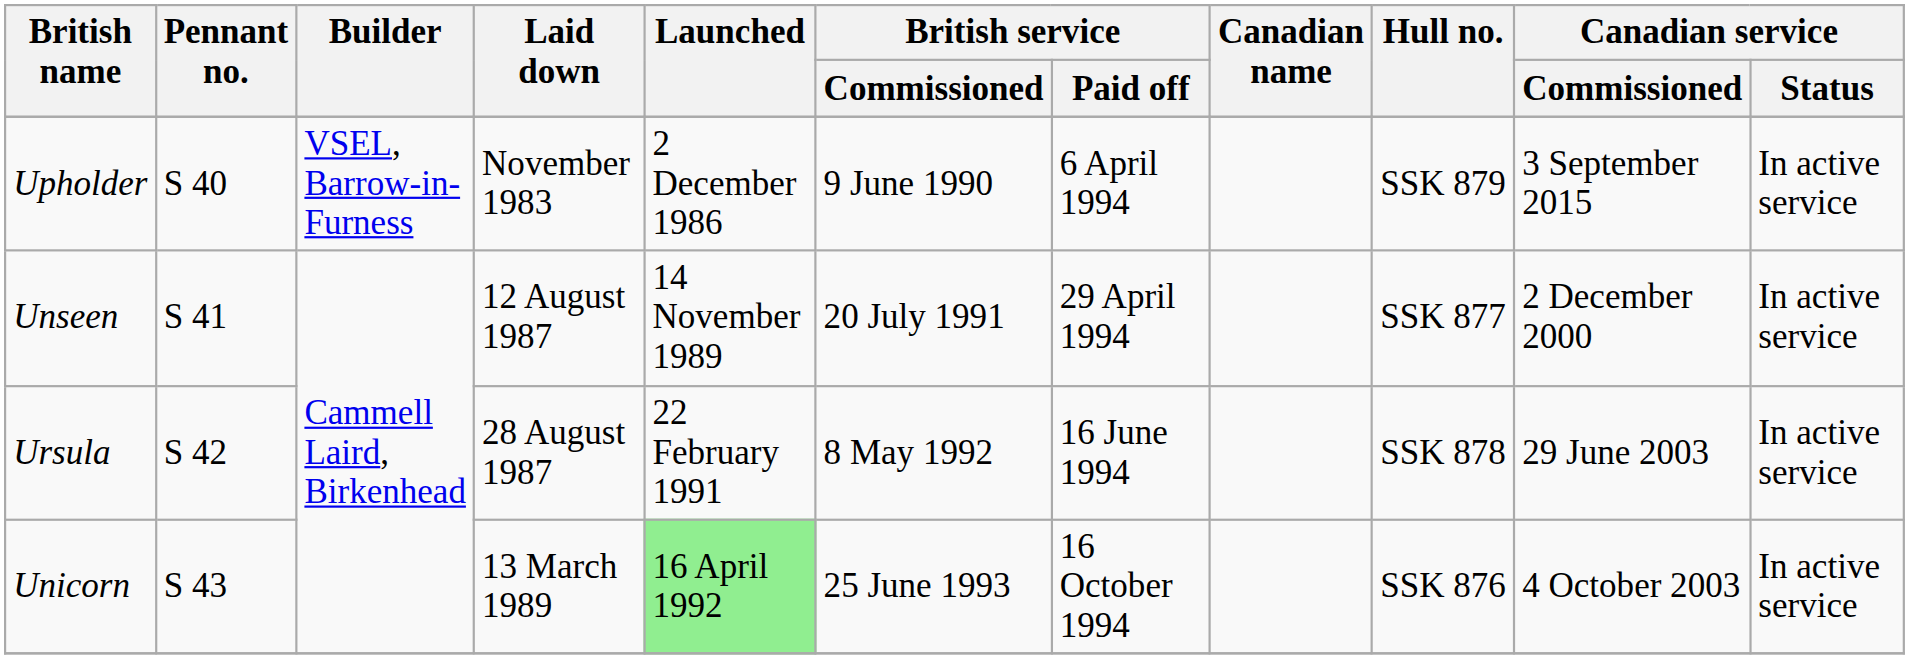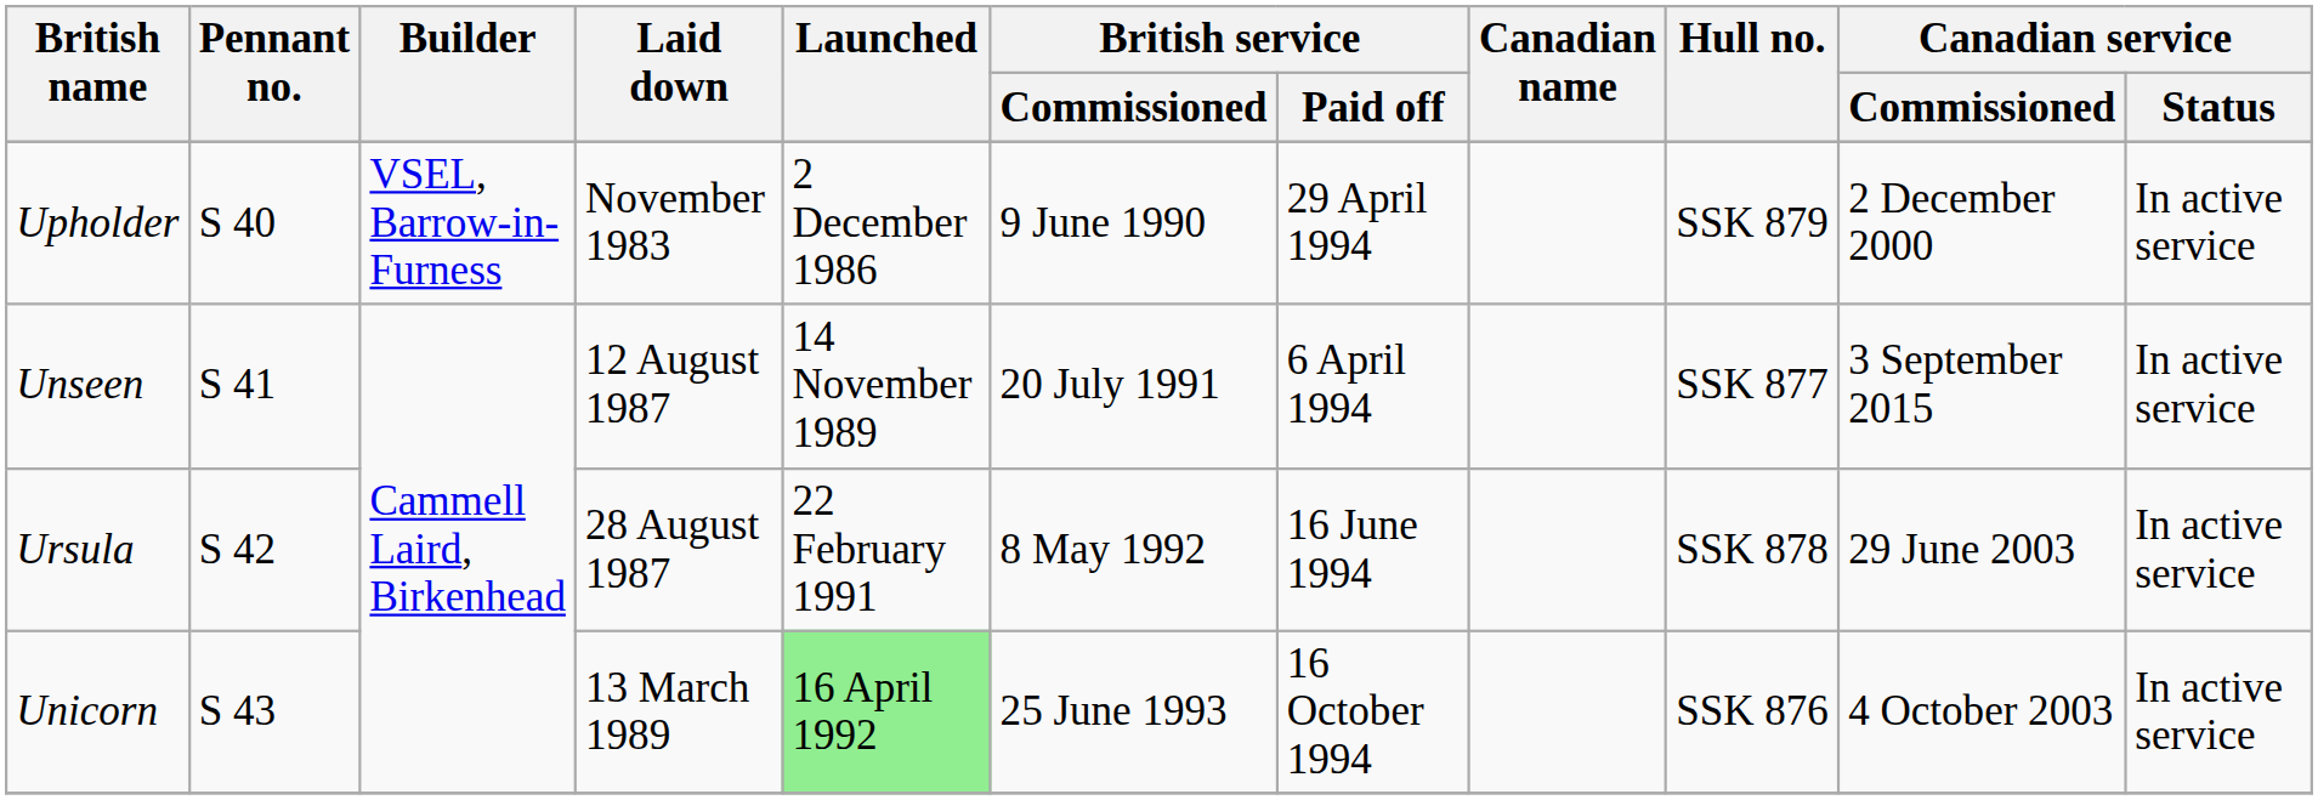Upholder | British service / Paid off: 6 April 1994 -> 29 April 1994
Upholder | Canadian service / Commissioned: 3 September 2015 -> 2 December 2000
Unseen | British service / Paid off: 29 April 1994 -> 6 April 1994
Unseen | Canadian service / Commissioned: 2 December 2000 -> 3 September 2015
